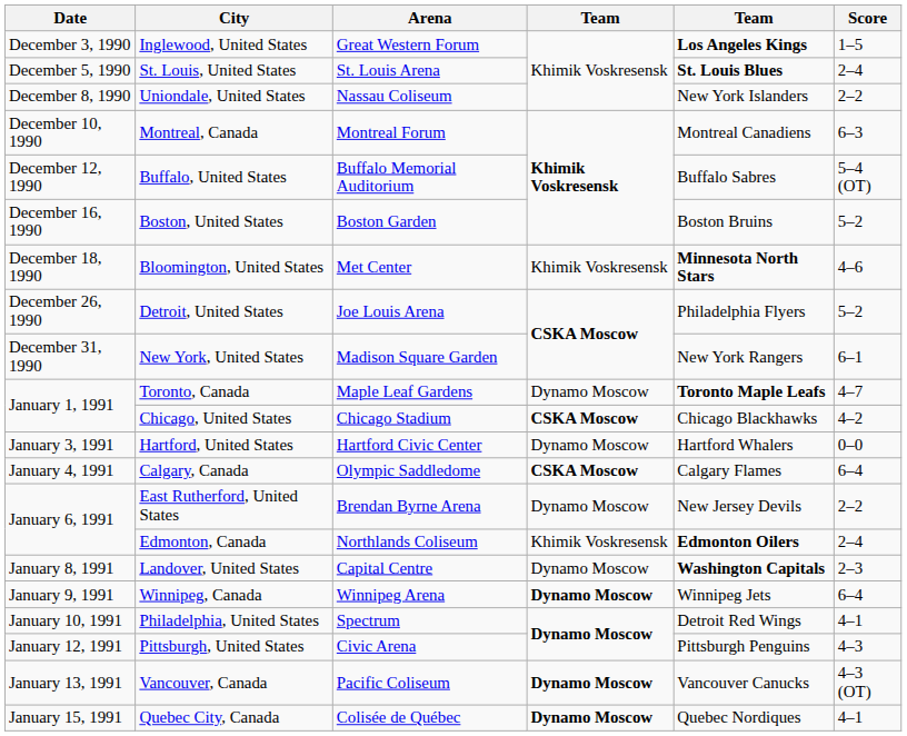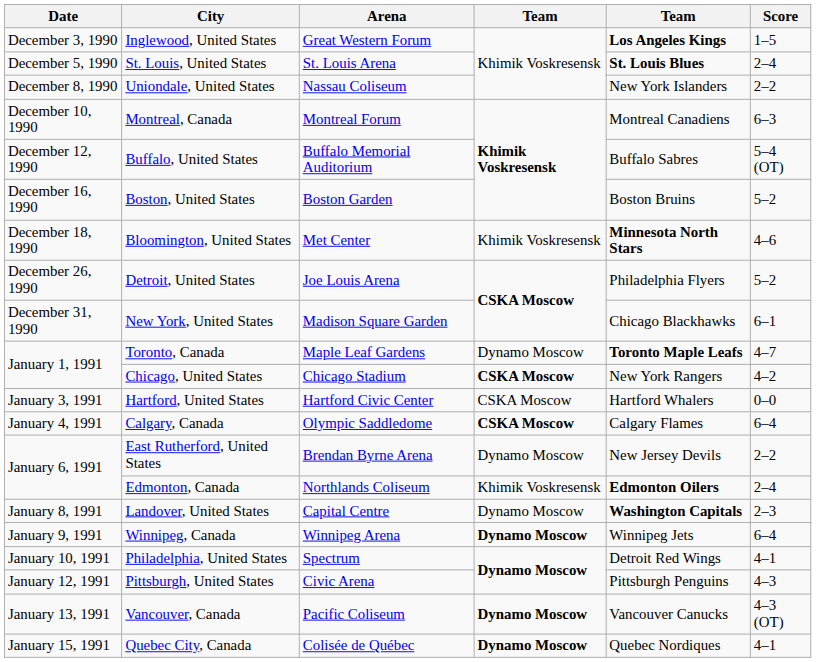New York, United States | column 5: New York Rangers -> Chicago Blackhawks
Chicago, United States | column 5: Chicago Blackhawks -> New York Rangers
Hartford, United States | column 4: Dynamo Moscow -> CSKA Moscow
